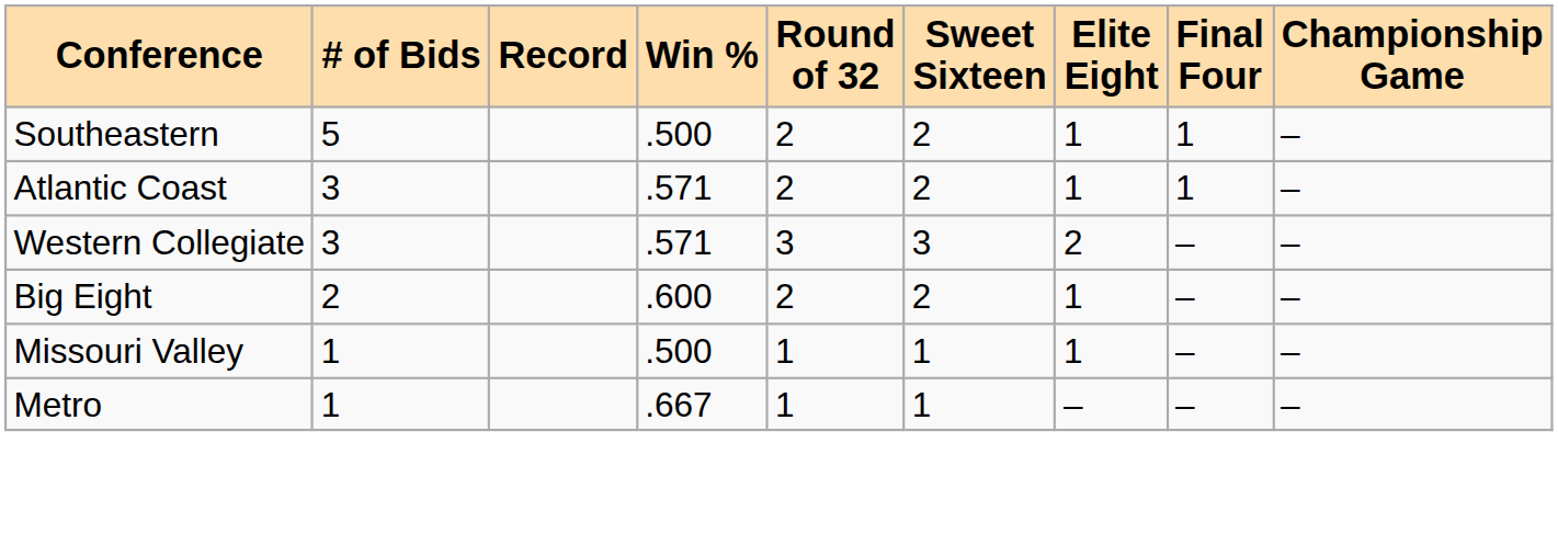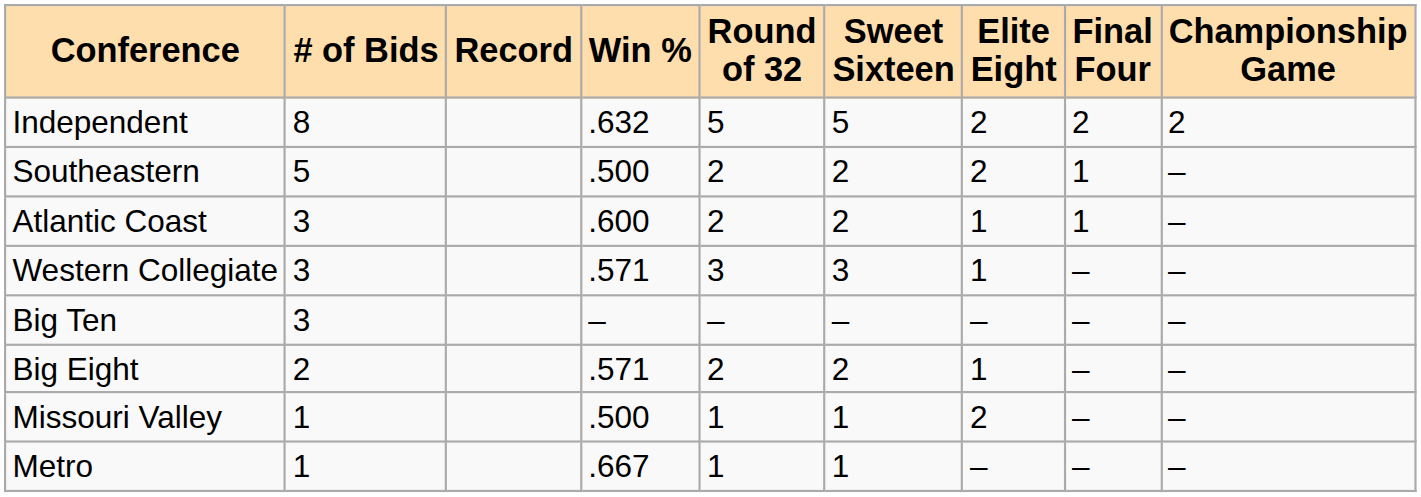+ row: Independent | 8 | .632 | 5 | 5 | 2 | 2 | 2
Southeastern | Elite Eight: 1 -> 2
Atlantic Coast | Win %: .571 -> .600
Western Collegiate | Elite Eight: 2 -> 1
+ row: Big Ten | 3 | – | – | – | – | – | –
Big Eight | Win %: .600 -> .571
Missouri Valley | Elite Eight: 1 -> 2
